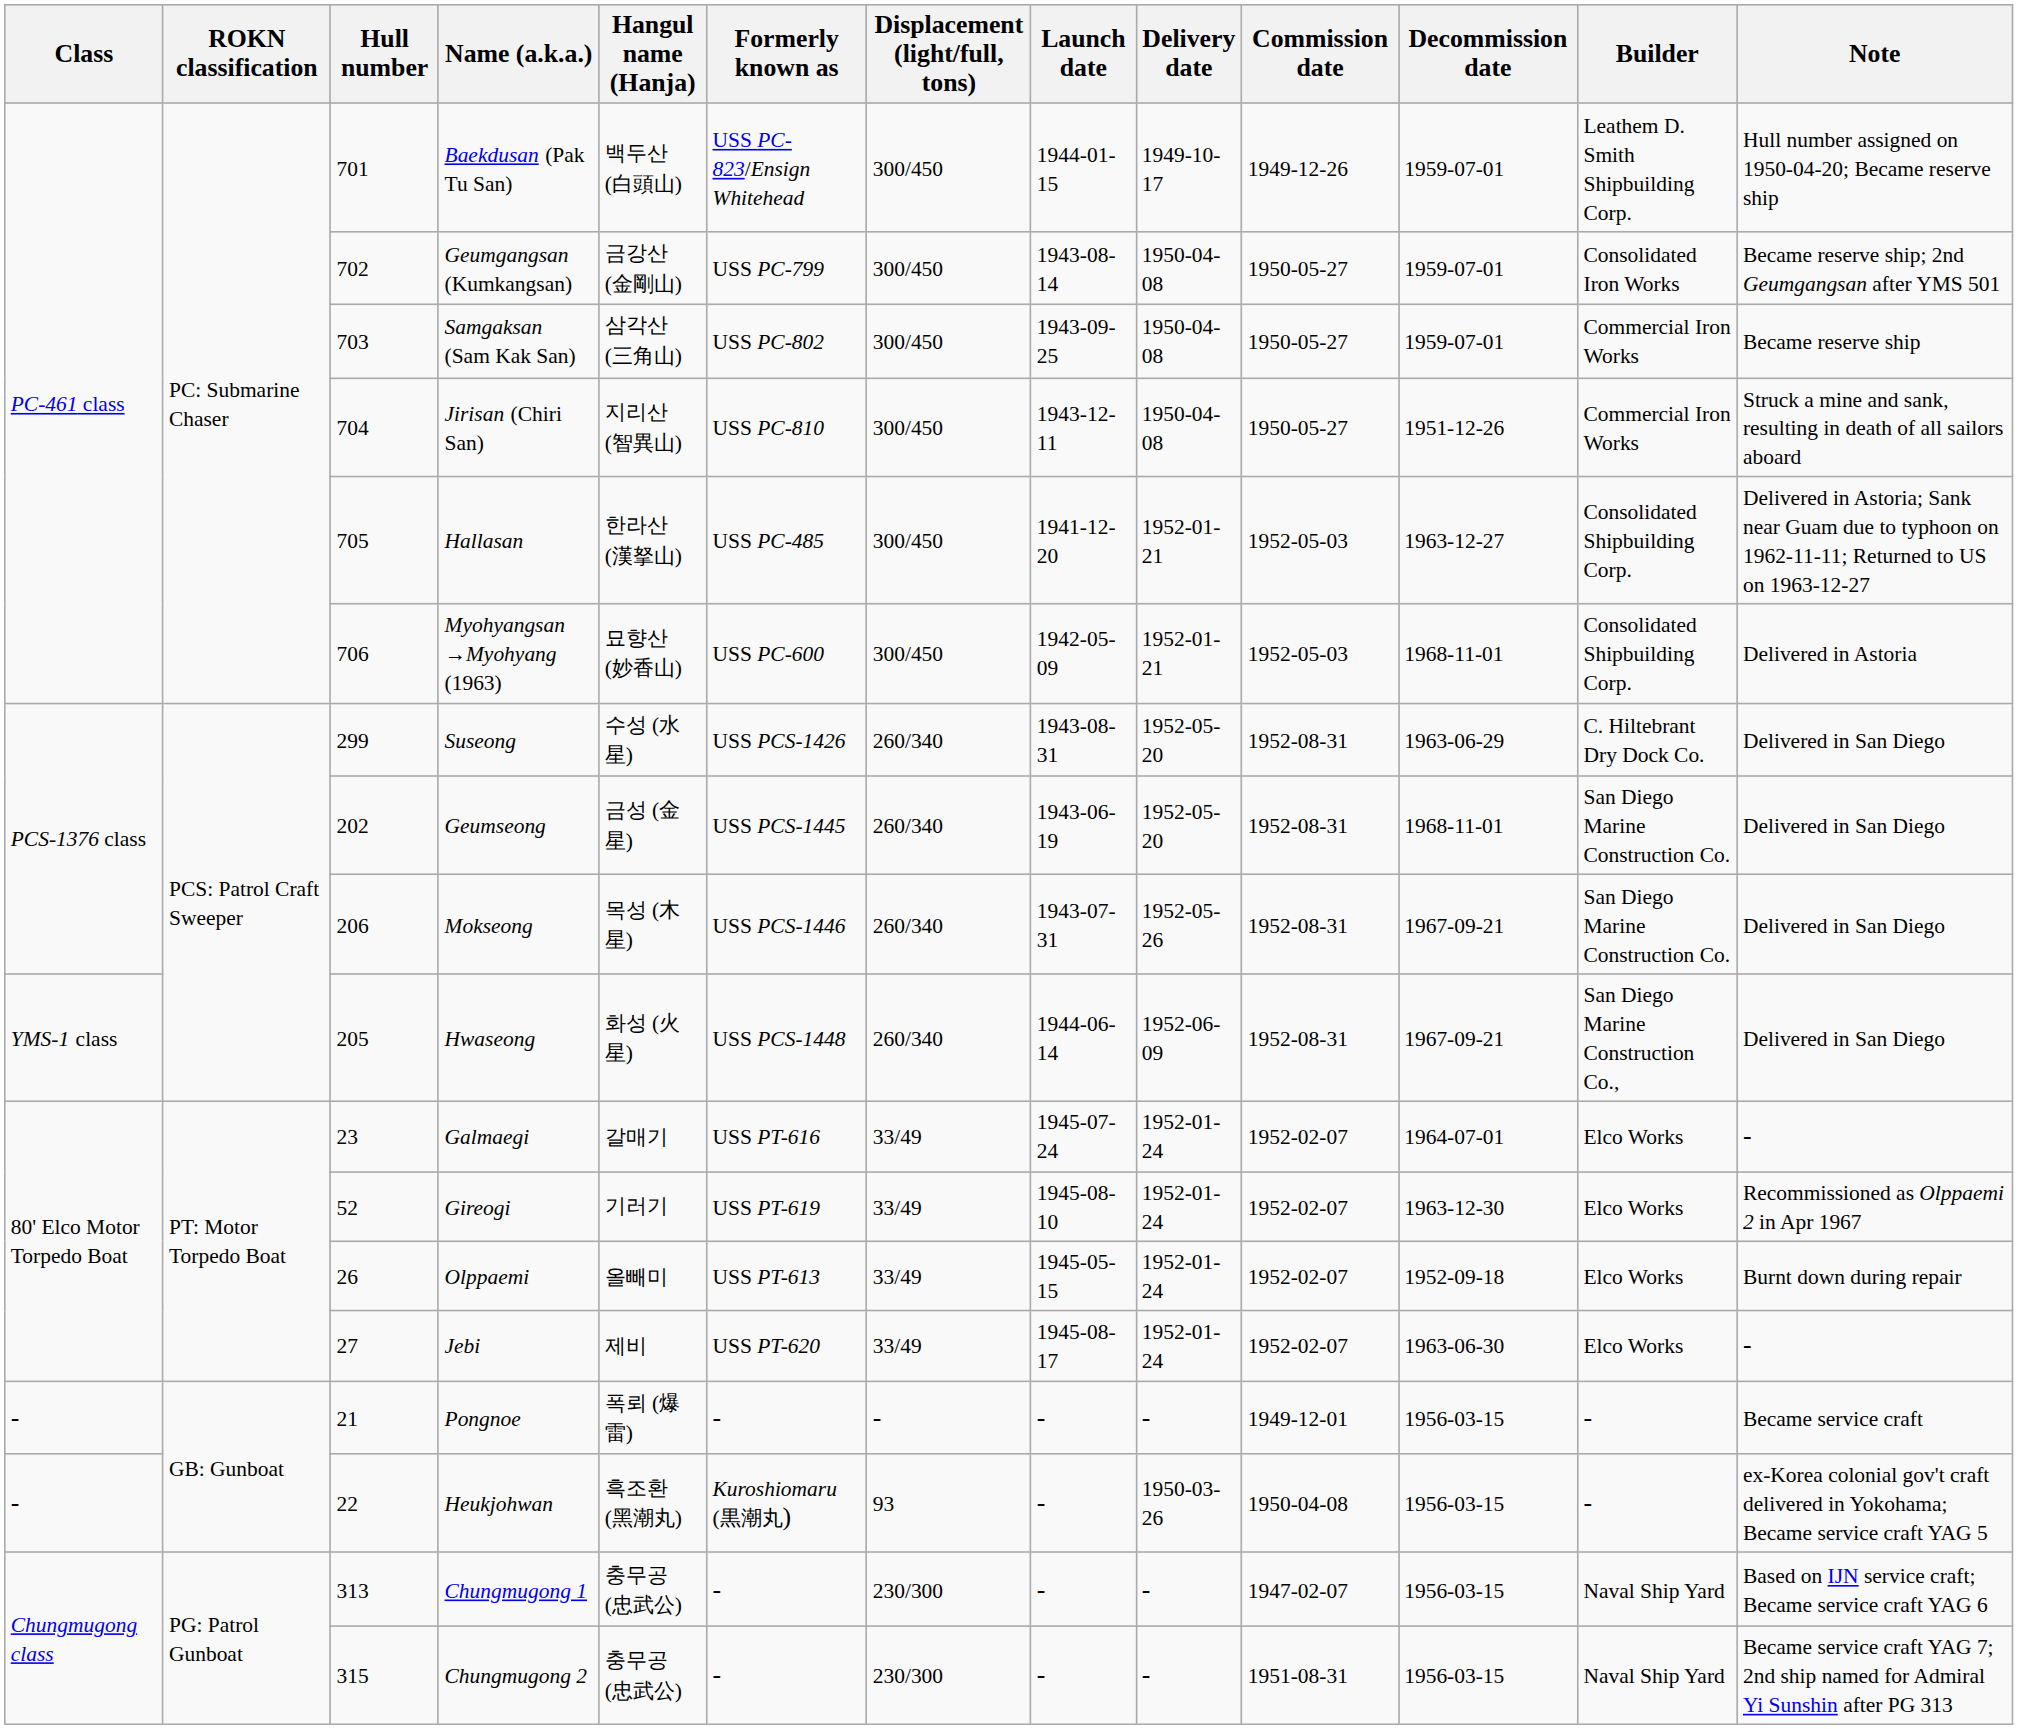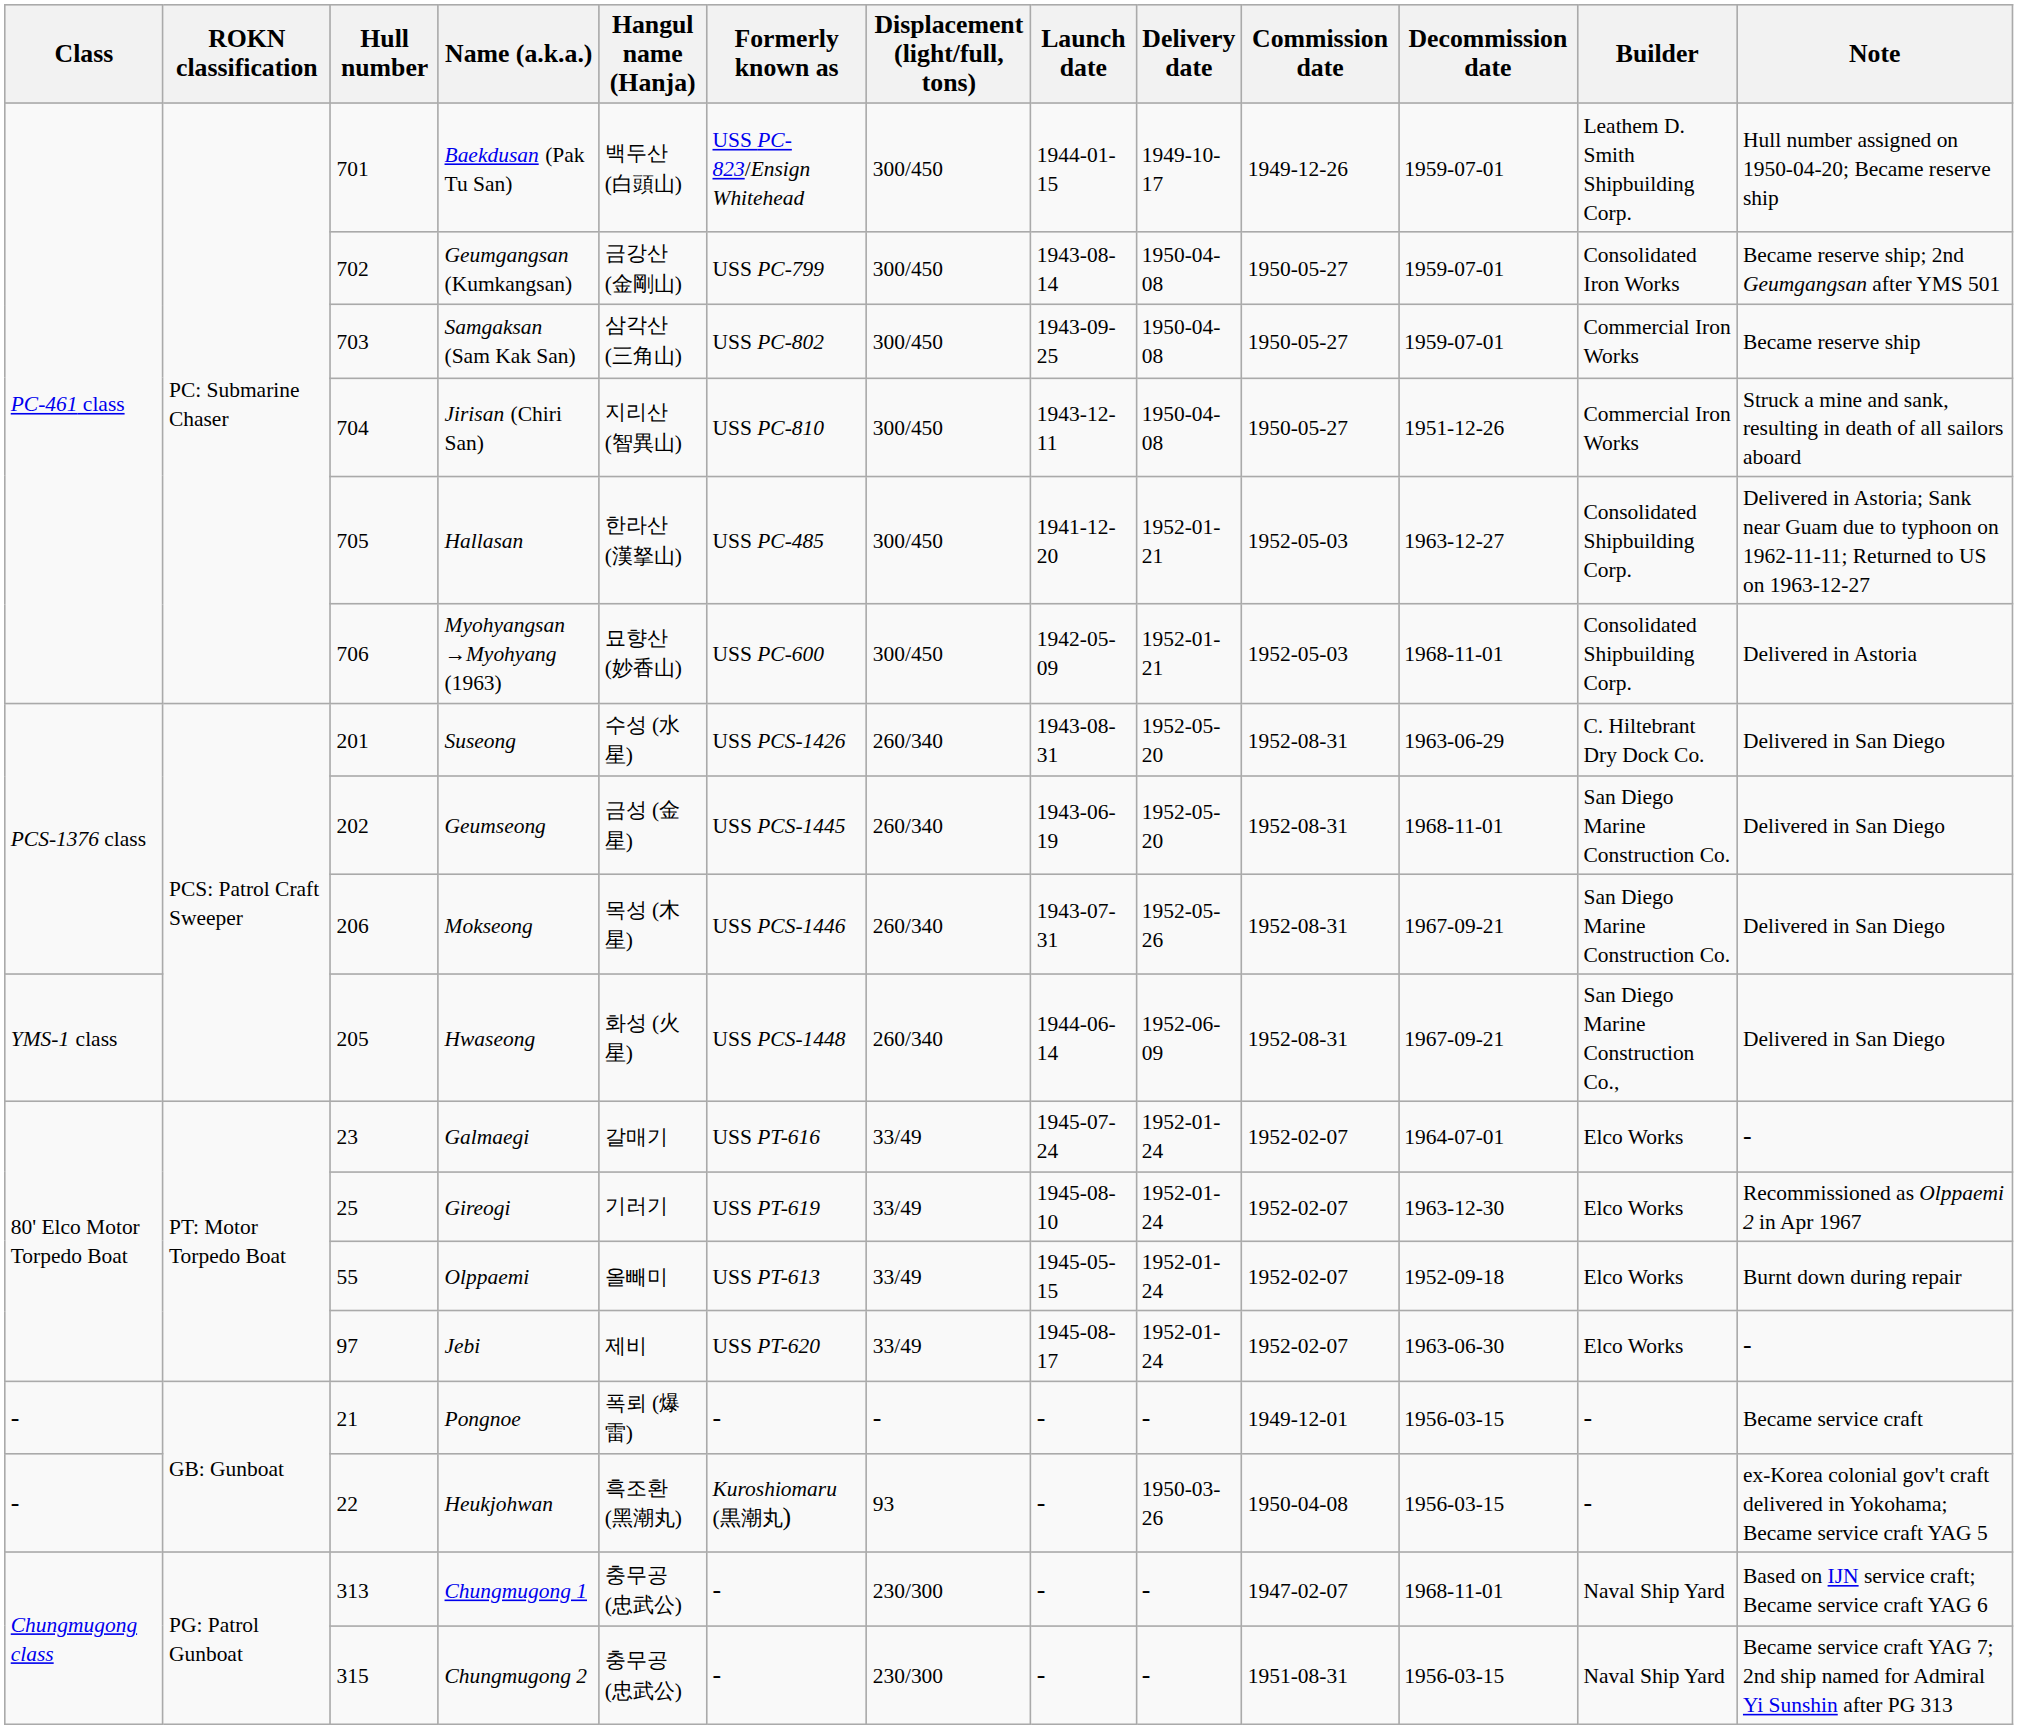Suseong | Hull number: 299 -> 201
Gireogi | Hull number: 52 -> 25
Olppaemi | Hull number: 26 -> 55
Jebi | Hull number: 27 -> 97
Chungmugong 1 | Decommission date: 1956-03-15 -> 1968-11-01
